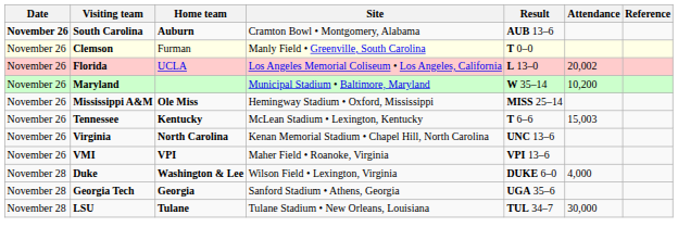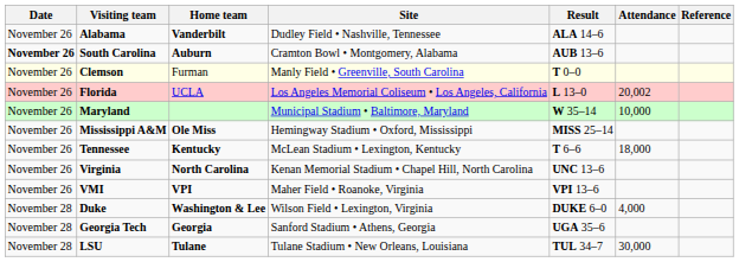+ row: November 26 | Alabama | Vanderbilt | Dudley Field • Nashville, Tennessee | ALA 14–6
Maryland | Attendance: 10,200 -> 10,000
Tennessee | Attendance: 15,003 -> 18,000
